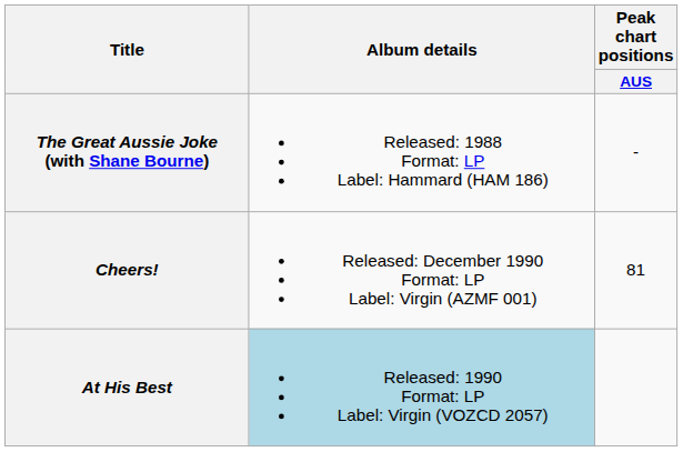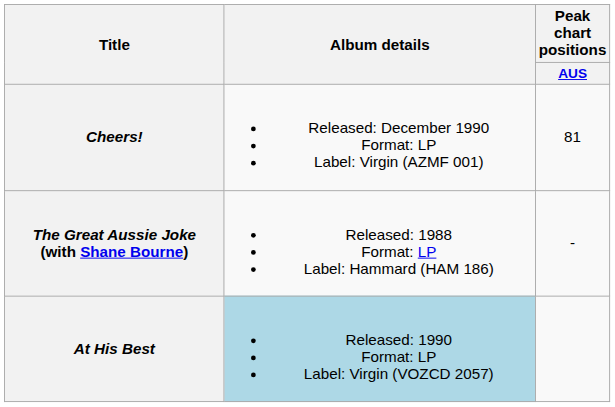rows swapped: The Great Aussie Joke (with Shane Bourne) <-> Cheers!
